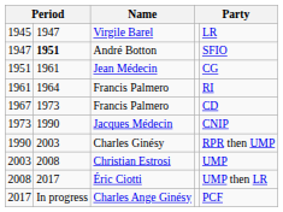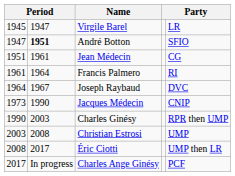+ row: 1964 | 1967 | Joseph Raybaud | DVC
- row: 1967 | 1973 | Francis Palmero | CD
